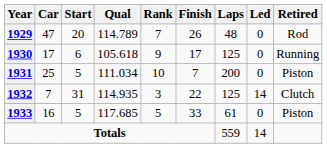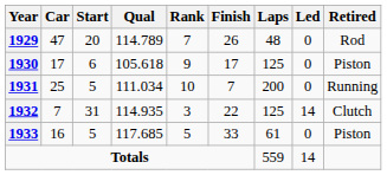1930 | Retired: Running -> Piston
1931 | Retired: Piston -> Running
